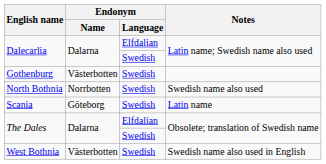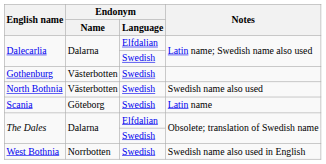North Bothnia | Endonym / Name: Norrbotten -> Västerbotten
West Bothnia | Endonym / Name: Västerbotten -> Norrbotten
